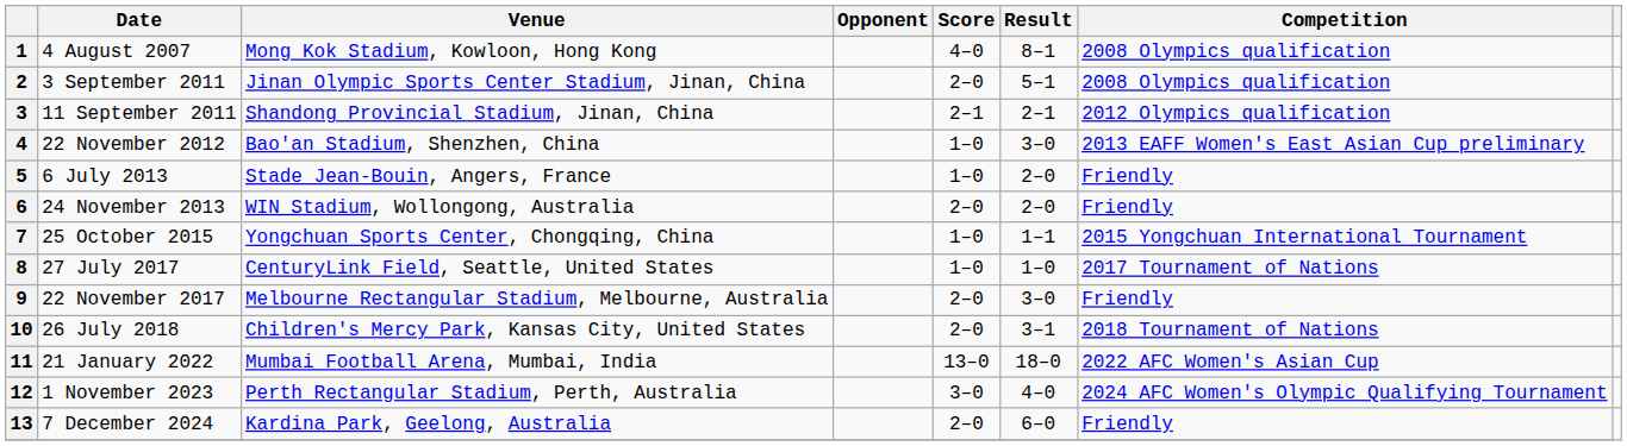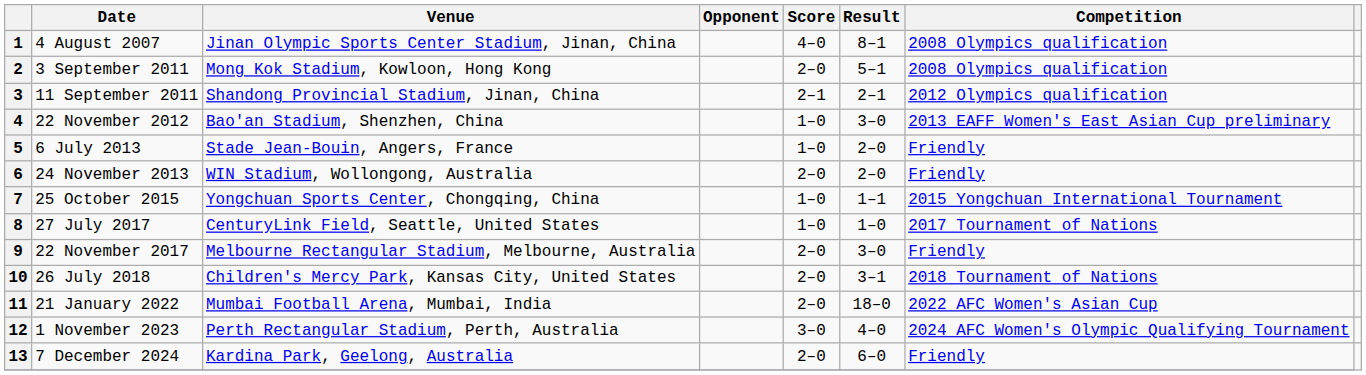1 | Venue: Mong Kok Stadium, Kowloon, Hong Kong -> Jinan Olympic Sports Center Stadium, Jinan, China
2 | Venue: Jinan Olympic Sports Center Stadium, Jinan, China -> Mong Kok Stadium, Kowloon, Hong Kong
11 | Score: 13–0 -> 2–0
